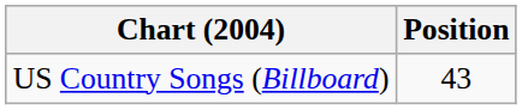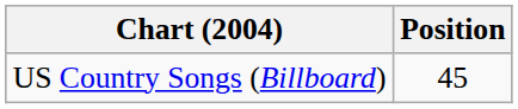US Country Songs (Billboard) | Position: 43 -> 45
